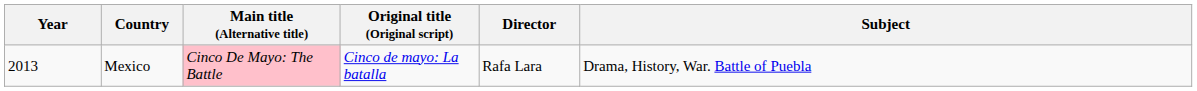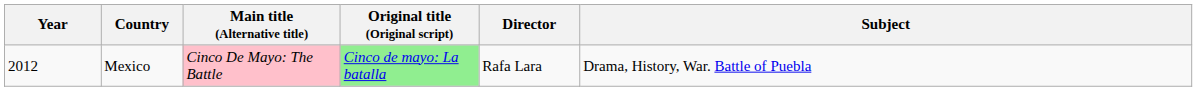Mexico | Year: 2013 -> 2012
Mexico | Original title (Original script): no background -> lightgreen background
